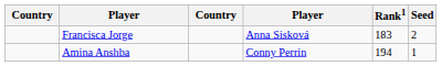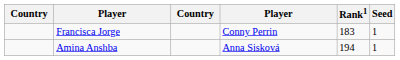Francisca Jorge | column 4: Anna Sisková -> Conny Perrin
Francisca Jorge | Seed: 2 -> 1
Amina Anshba | column 4: Conny Perrin -> Anna Sisková
